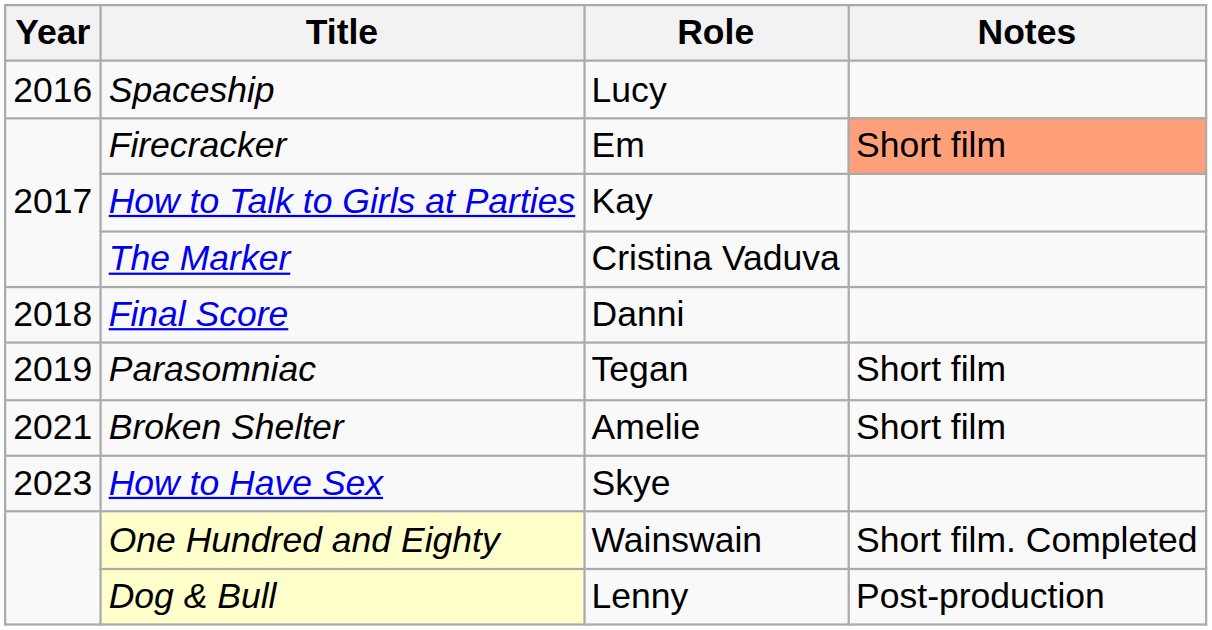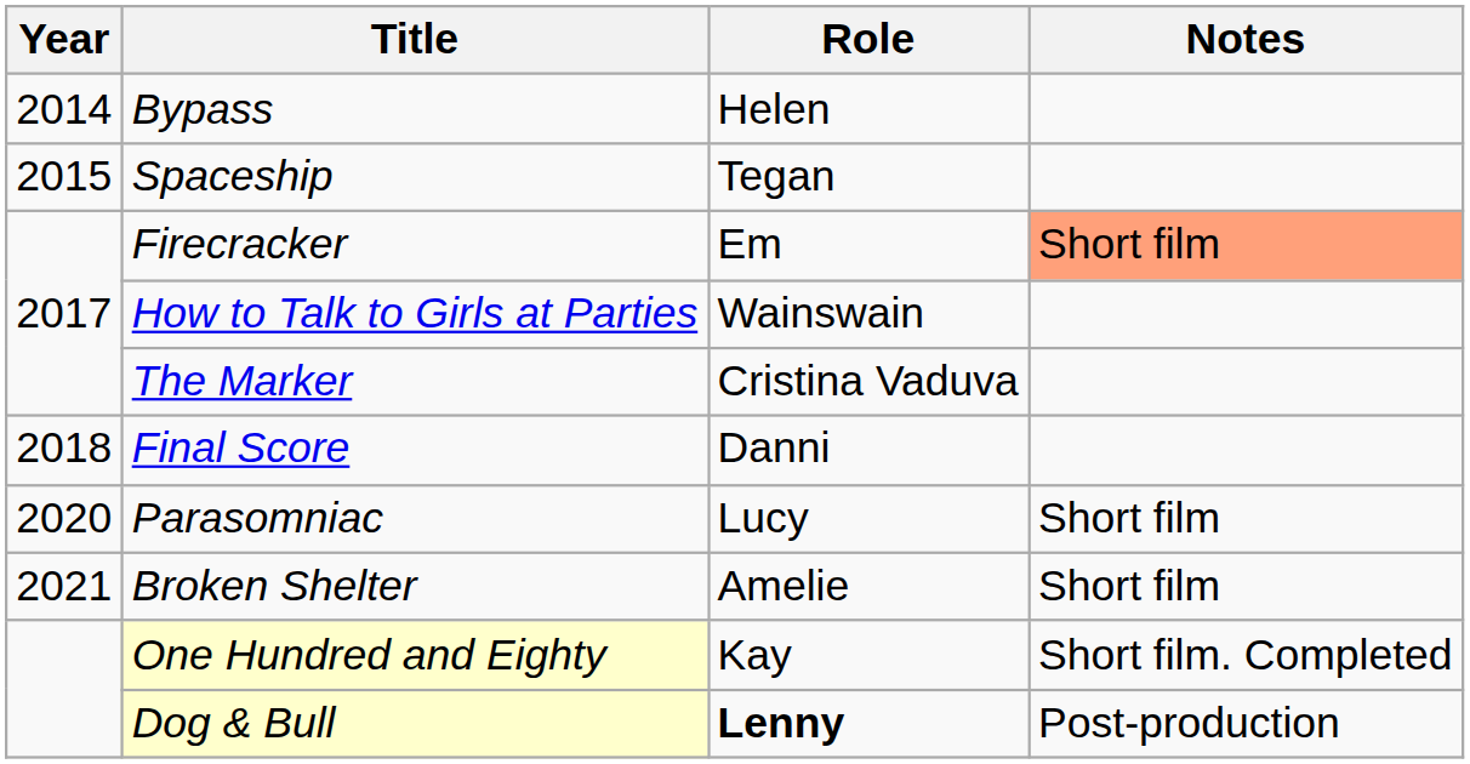+ row: 2014 | Bypass | Helen
Spaceship | Year: 2016 -> 2015
Spaceship | Role: Lucy -> Tegan
How to Talk to Girls at Parties | Role: Kay -> Wainswain
Parasomniac | Year: 2019 -> 2020
Parasomniac | Role: Tegan -> Lucy
- row: 2023 | How to Have Sex | Skye
One Hundred and Eighty | Role: Wainswain -> Kay
Dog & Bull | Role: normal -> bold
